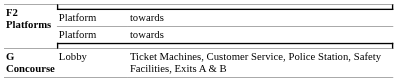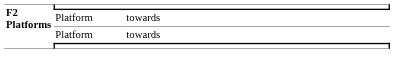- row: G Concourse | Lobby | Ticket Machines, Customer Service, Police Station, Safety Facilities, Exits A & B
